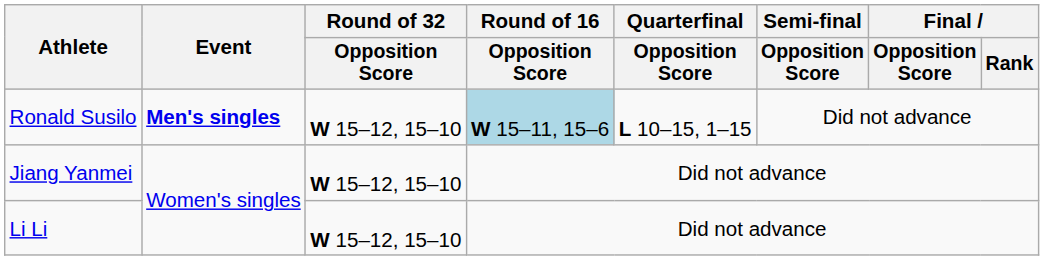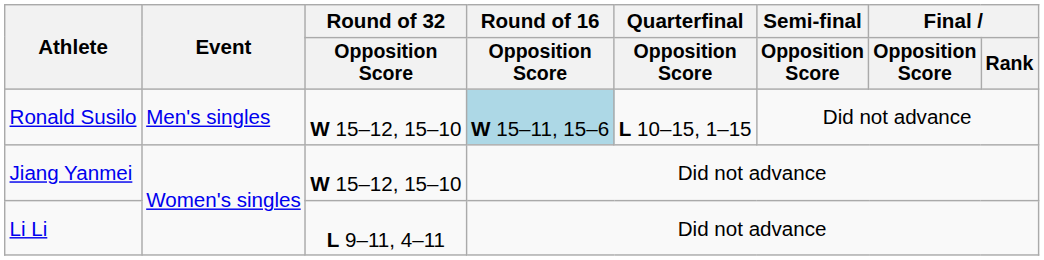Ronald Susilo | Event: bold -> normal
Li Li | Round of 32 / Opposition Score: W 15–12, 15–10 -> L 9–11, 4–11
